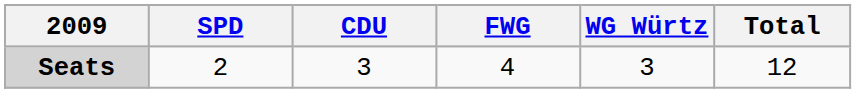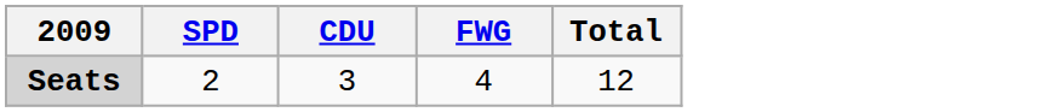- column: WG Würtz | 3
